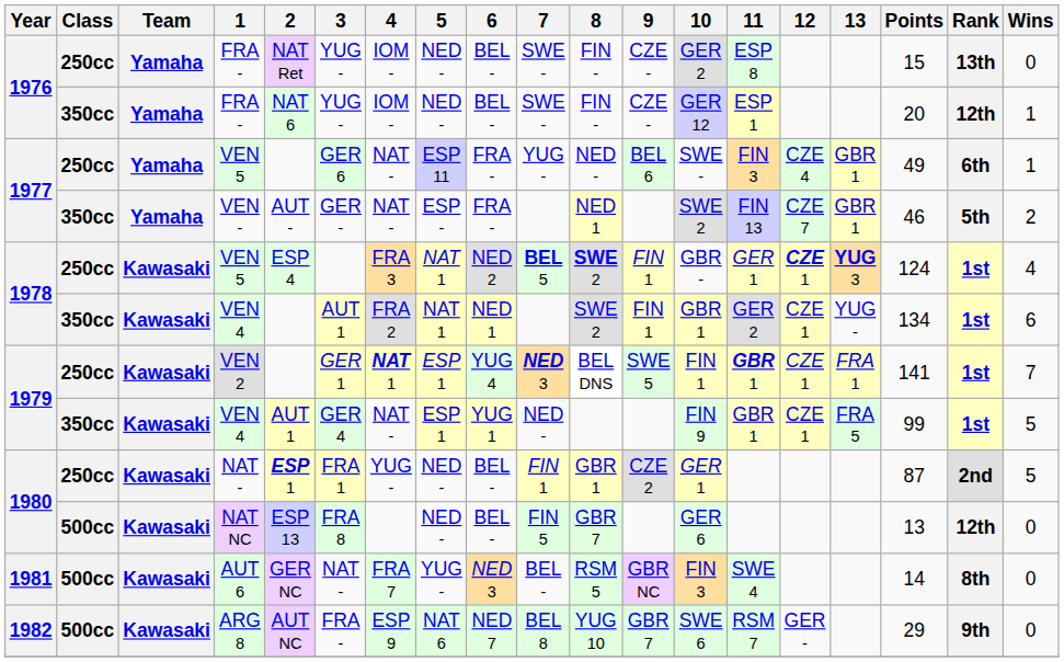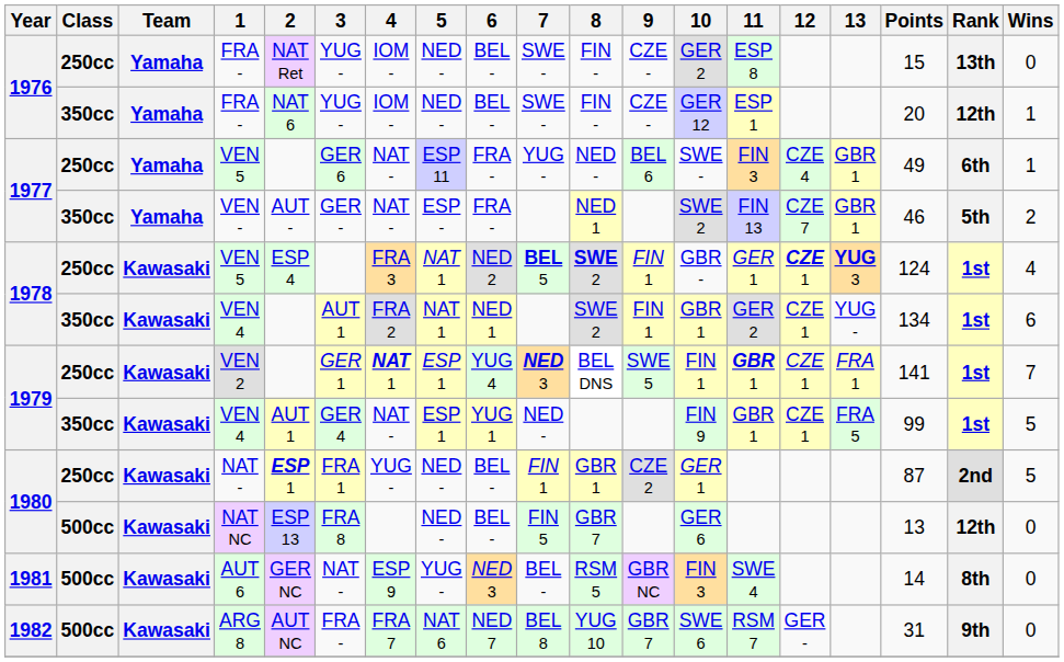AUT 6 | 4: FRA 7 -> ESP 9
ARG 8 | 4: ESP 9 -> FRA 7
ARG 8 | Points: 29 -> 31
